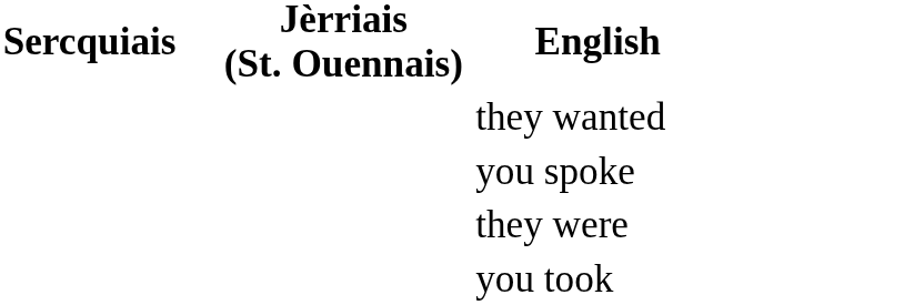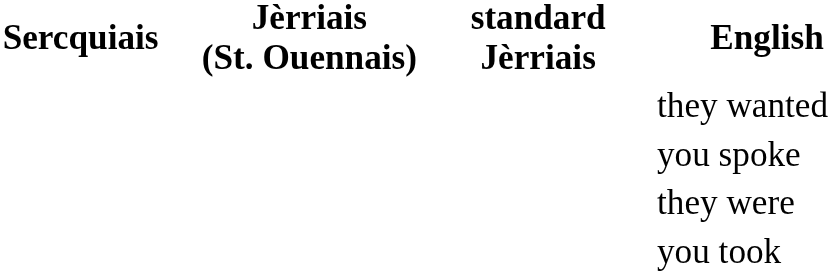+ column: standard Jèrriais
